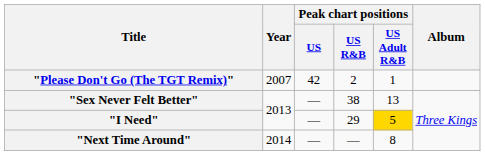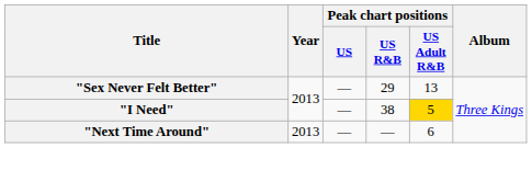- row: "Please Don't Go (The TGT Remix)" | 2007 | 42 | 2 | 1
"Sex Never Felt Better" | Peak chart positions / US R&B: 38 -> 29
"I Need" | Peak chart positions / US R&B: 29 -> 38
"Next Time Around" | Year: 2014 -> 2013
"Next Time Around" | Peak chart positions / US Adult R&B: 8 -> 6
